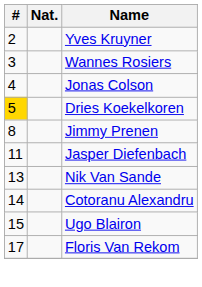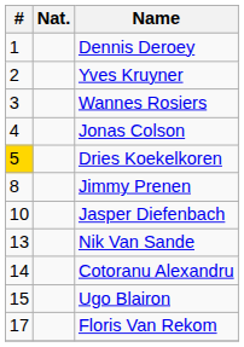+ row: 1 | Dennis Deroey
Jasper Diefenbach | #: 11 -> 10
